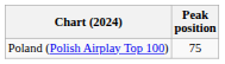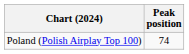Poland (Polish Airplay Top 100) | Peak position: 75 -> 74
